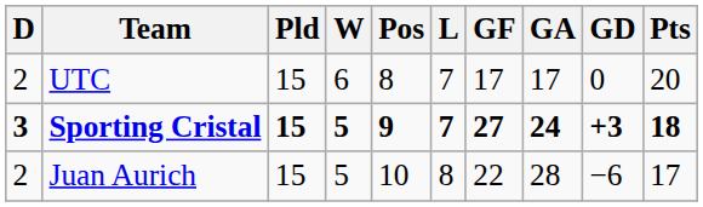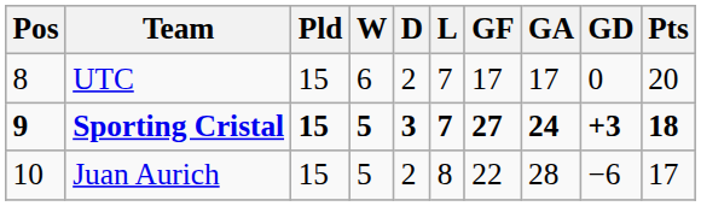columns swapped: Pos <-> D
